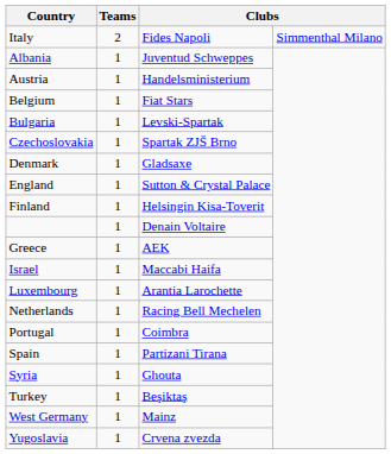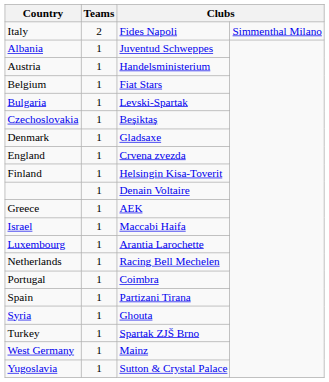Czechoslovakia | column 3: Spartak ZJŠ Brno -> Beşiktaş
England | column 3: Sutton & Crystal Palace -> Crvena zvezda
Turkey | column 3: Beşiktaş -> Spartak ZJŠ Brno
Yugoslavia | column 3: Crvena zvezda -> Sutton & Crystal Palace
